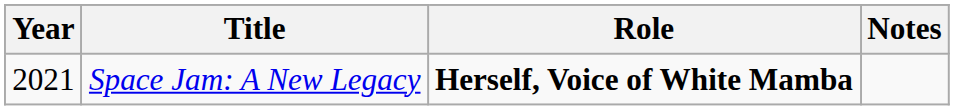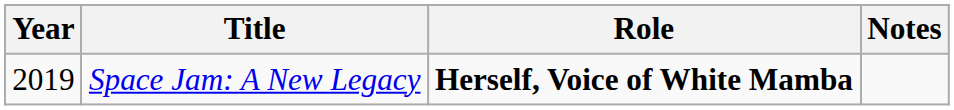Space Jam: A New Legacy | Year: 2021 -> 2019
